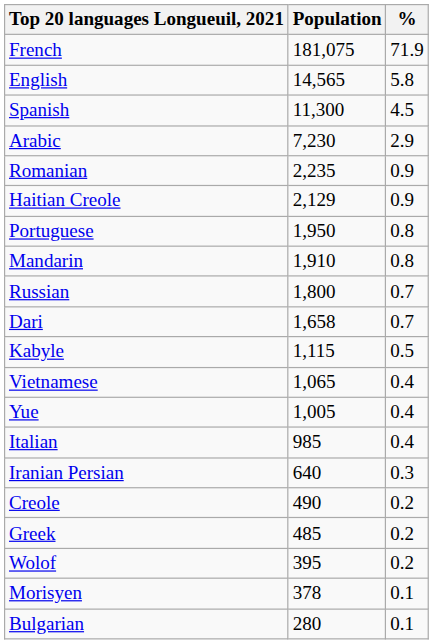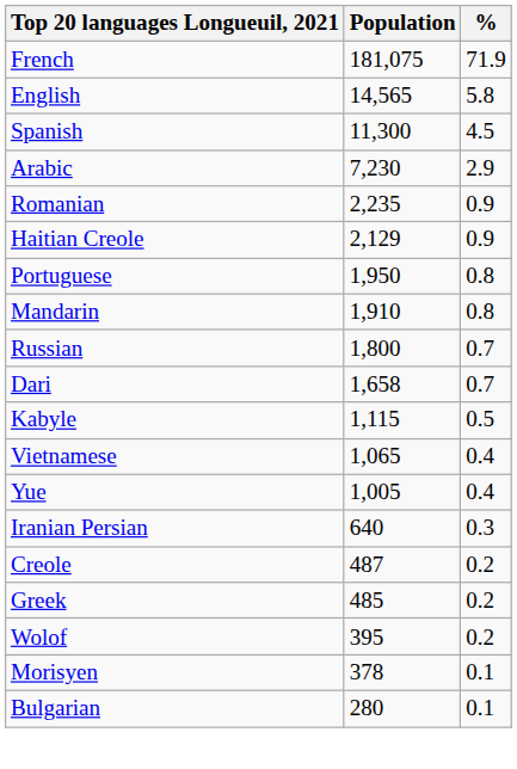- row: Italian | 985 | 0.4
Creole | Population: 490 -> 487
